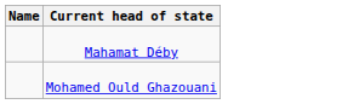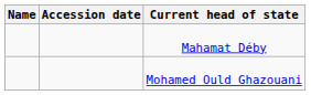+ column: Accession date
